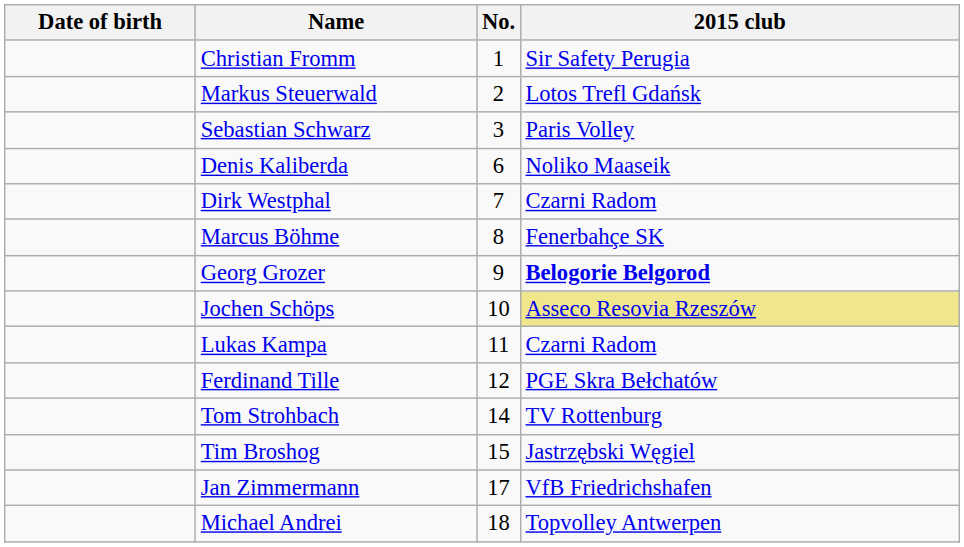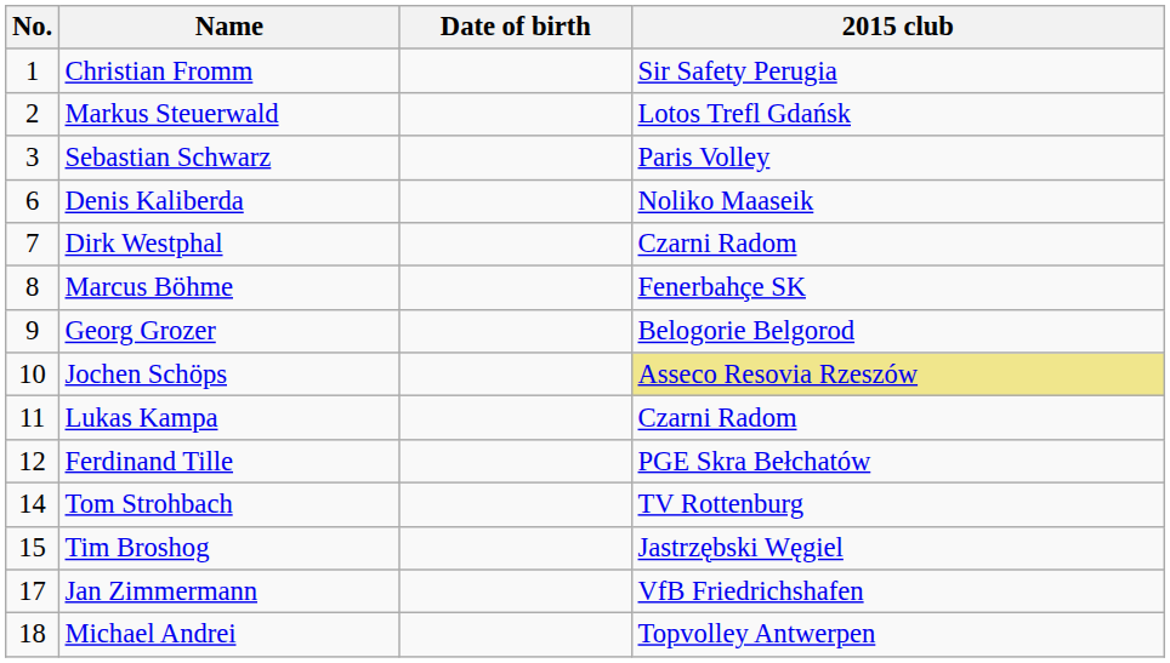columns swapped: No. <-> Date of birth
Georg Grozer | 2015 club: bold -> normal
